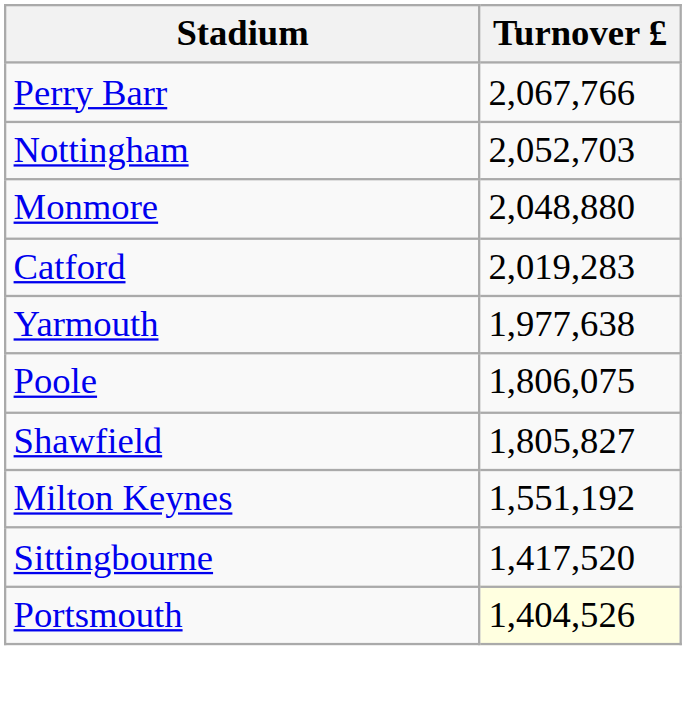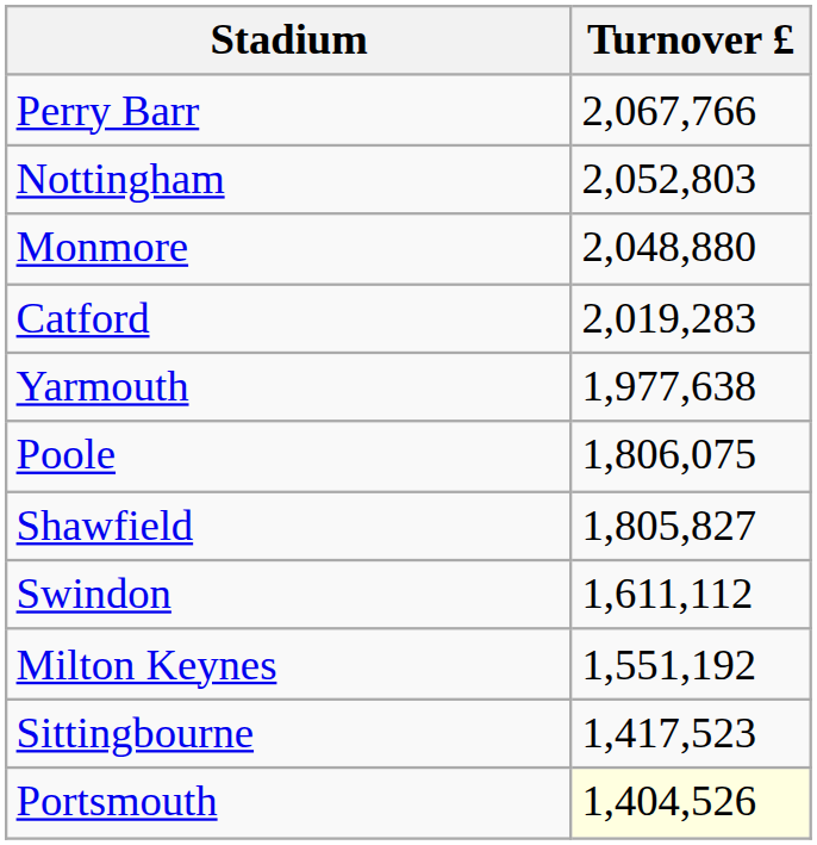Nottingham | Turnover £: 2,052,703 -> 2,052,803
+ row: Swindon | 1,611,112
Sittingbourne | Turnover £: 1,417,520 -> 1,417,523
